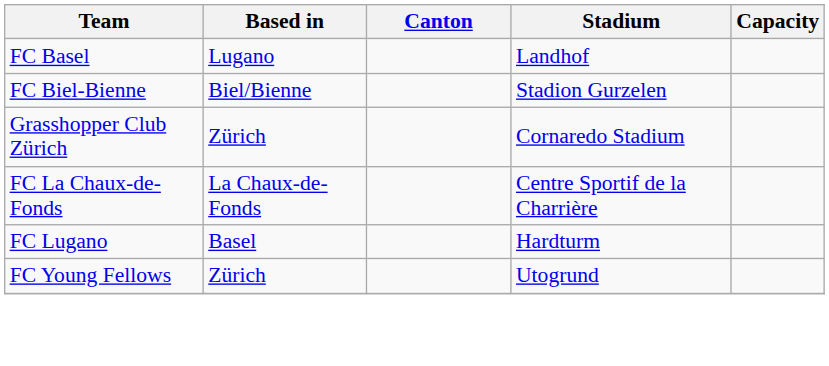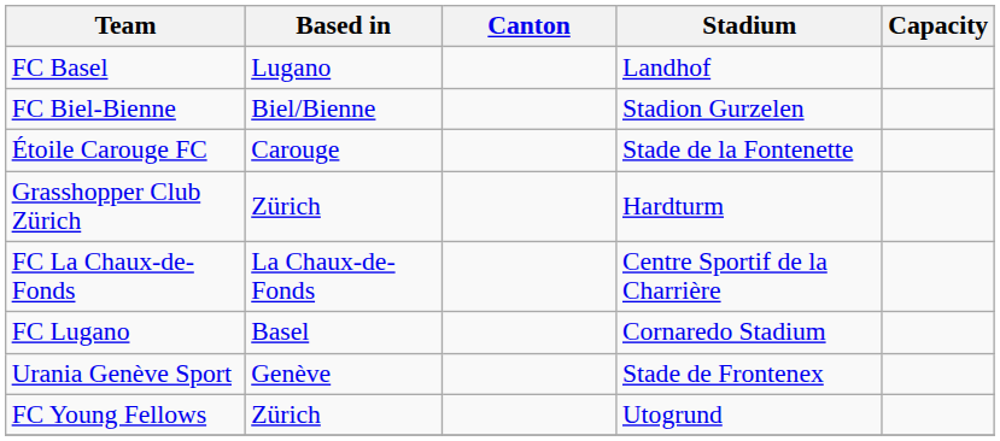+ row: Étoile Carouge FC | Carouge | Stade de la Fontenette
Grasshopper Club Zürich | Stadium: Cornaredo Stadium -> Hardturm
FC Lugano | Stadium: Hardturm -> Cornaredo Stadium
+ row: Urania Genève Sport | Genève | Stade de Frontenex
